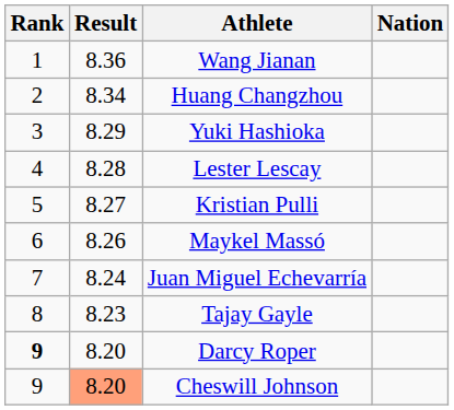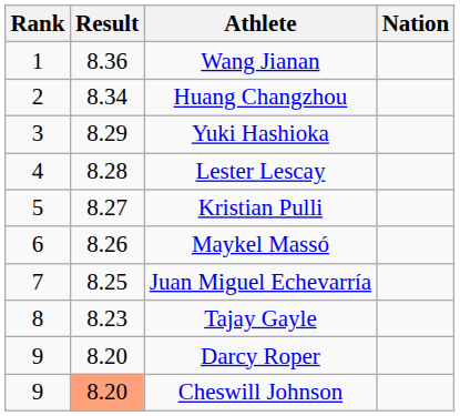Juan Miguel Echevarría | Result: 8.24 -> 8.25
Darcy Roper | Rank: bold -> normal
